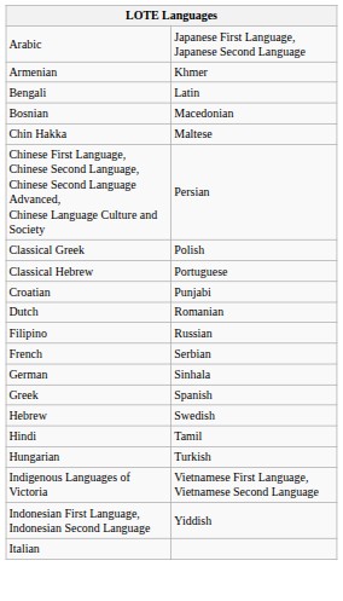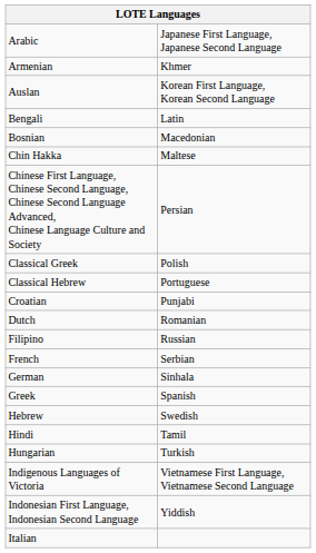+ row: Auslan | Korean First Language, Korean Second Language
